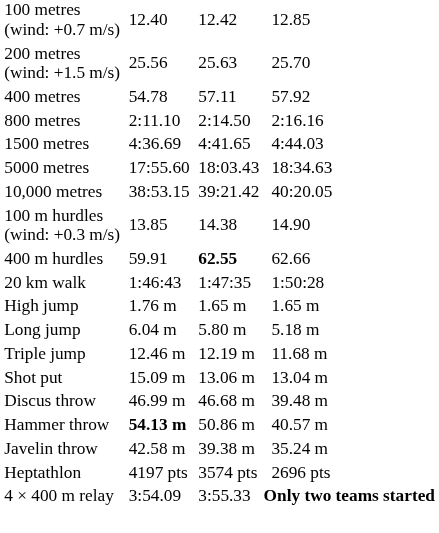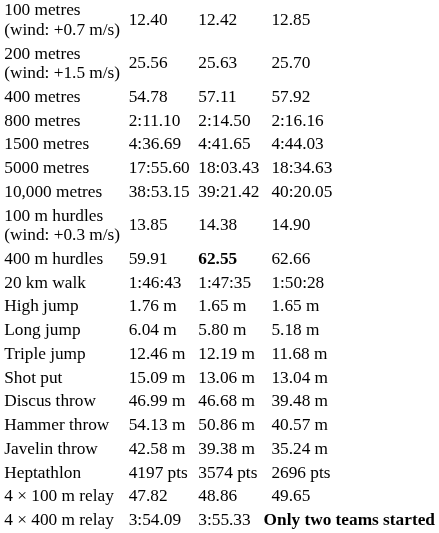Hammer throw | column 3: bold -> normal
+ row: 4 × 100 m relay | 47.82 | 48.86 | 49.65
